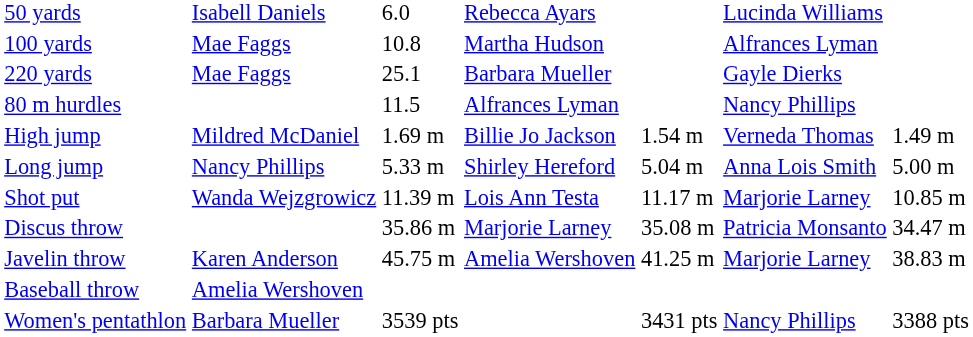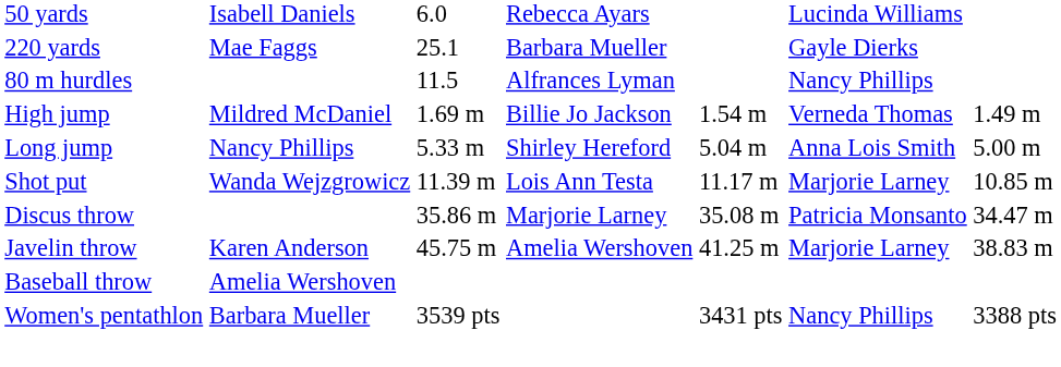- row: 100 yards | Mae Faggs | 10.8 | Martha Hudson | Alfrances Lyman
